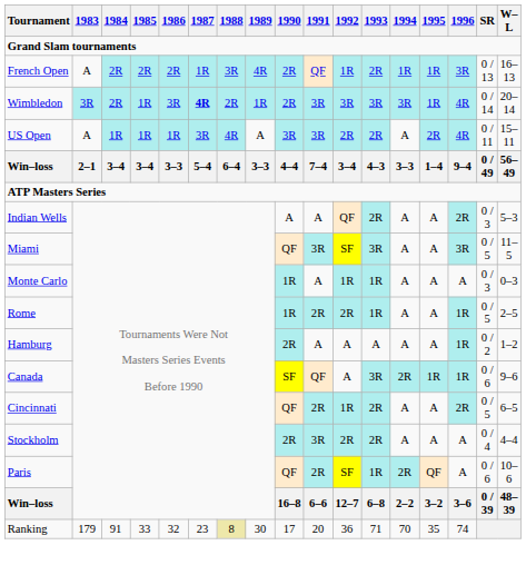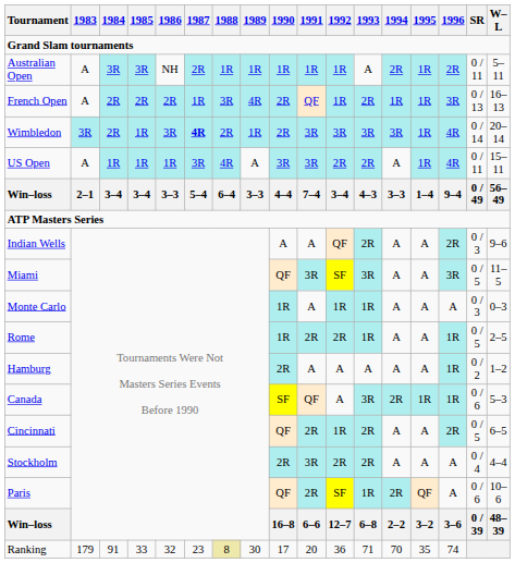+ row: Australian Open | A | 3R | 3R | NH | 2R | 1R | 1R | 1R | 1R | 1R | A | 2R | 1R | 2R | 0 / 11 | 5–11
US Open | 1995: 2R -> 1R
Indian Wells | W–L: 5–3 -> 9–6
Canada | W–L: 9–6 -> 5–3
